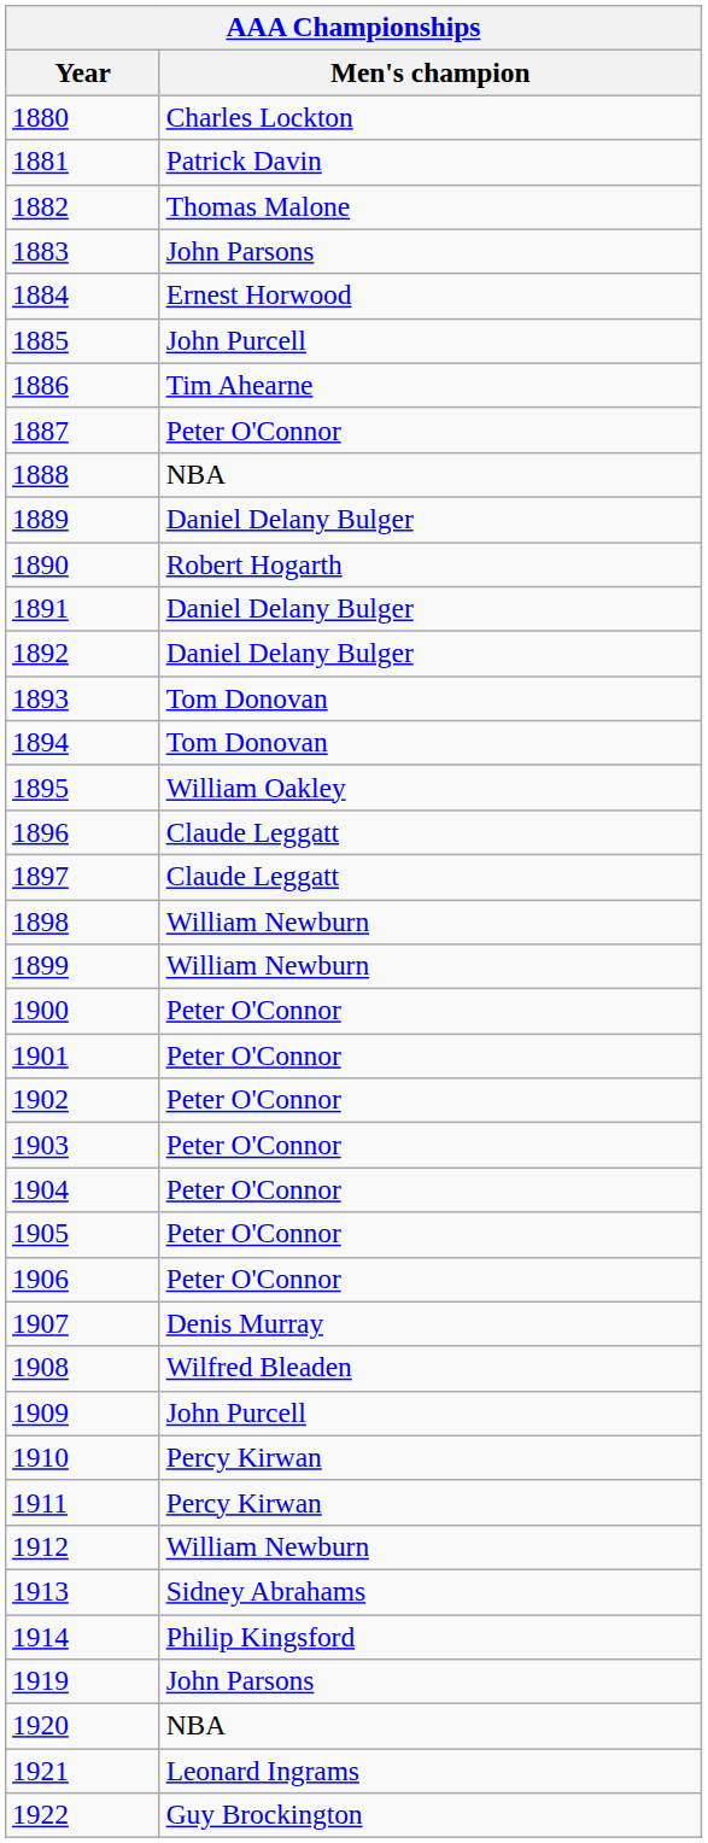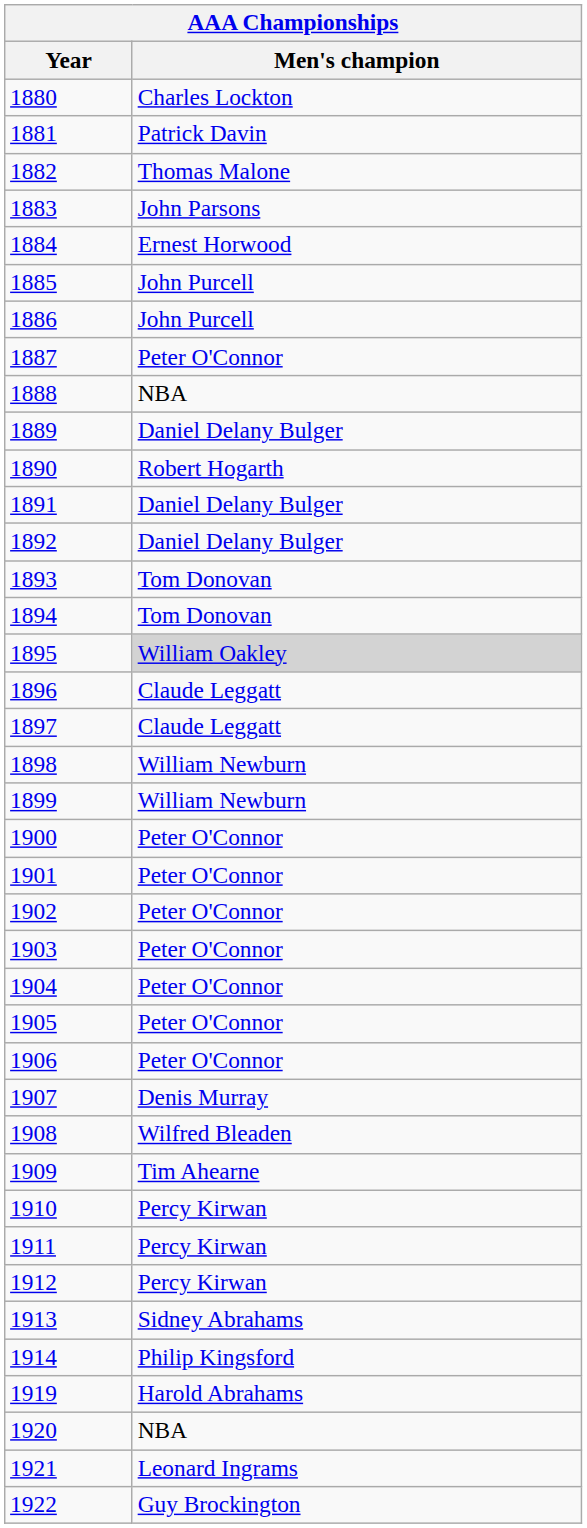1886 | Men's champion: Tim Ahearne -> John Purcell
1895 | Men's champion: no background -> lightgrey background
1909 | Men's champion: John Purcell -> Tim Ahearne
1912 | Men's champion: William Newburn -> Percy Kirwan
1919 | Men's champion: John Parsons -> Harold Abrahams
